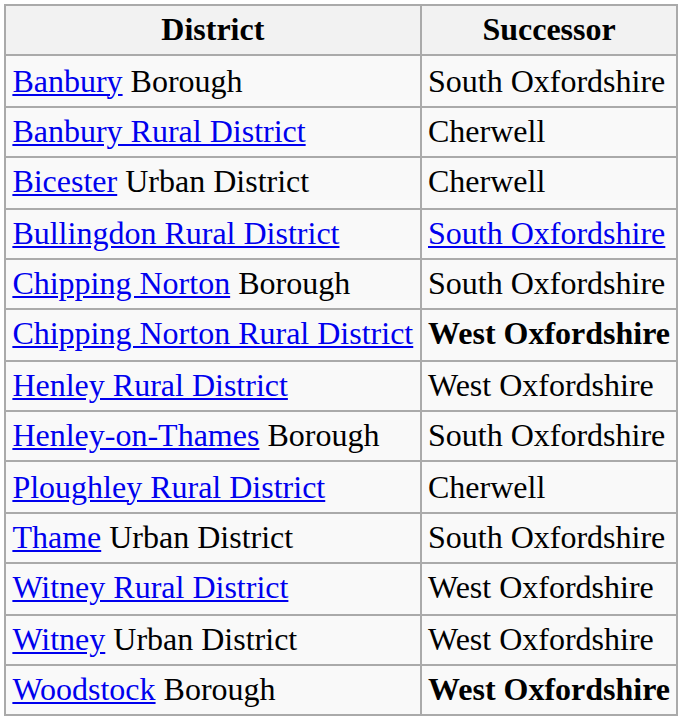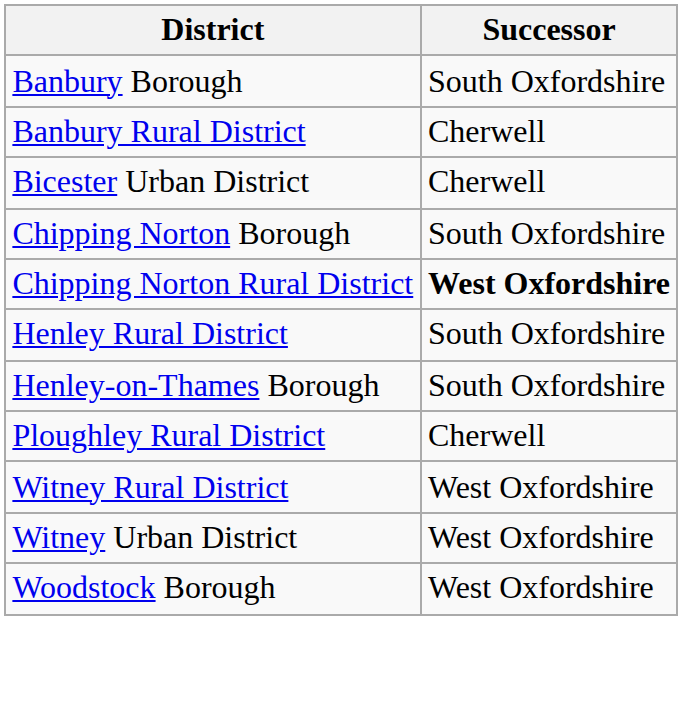- row: Bullingdon Rural District | South Oxfordshire
Henley Rural District | Successor: West Oxfordshire -> South Oxfordshire
- row: Thame Urban District | South Oxfordshire
Woodstock Borough | Successor: bold -> normal
